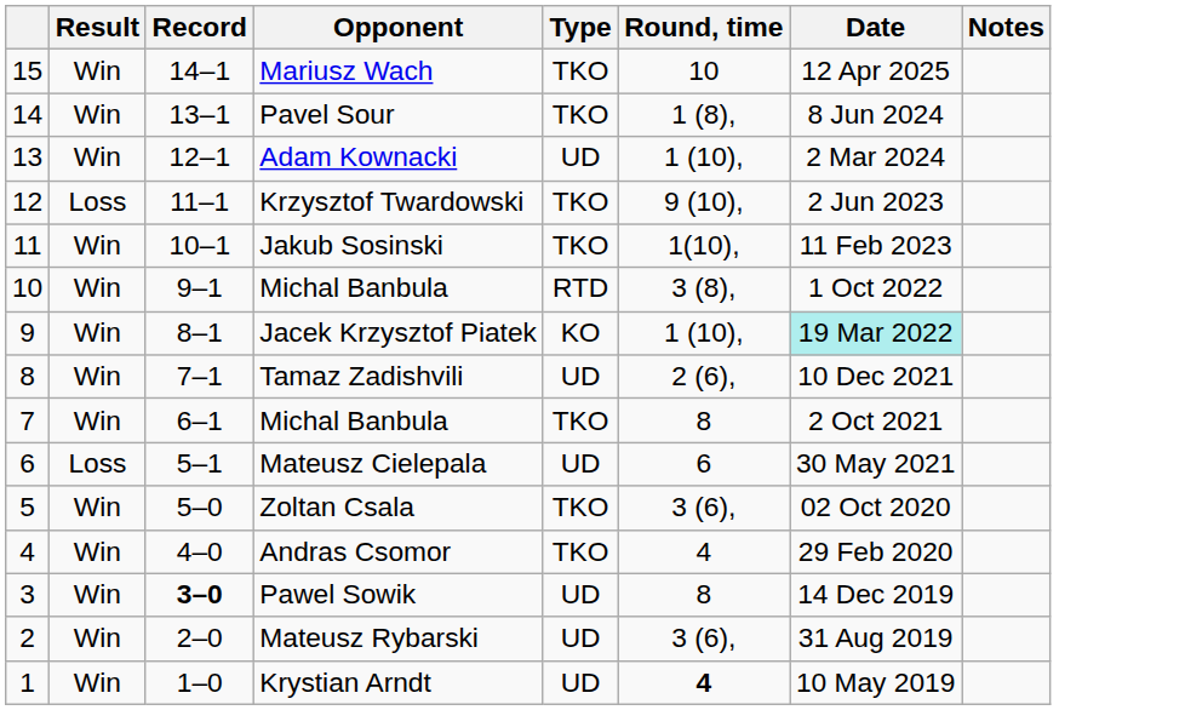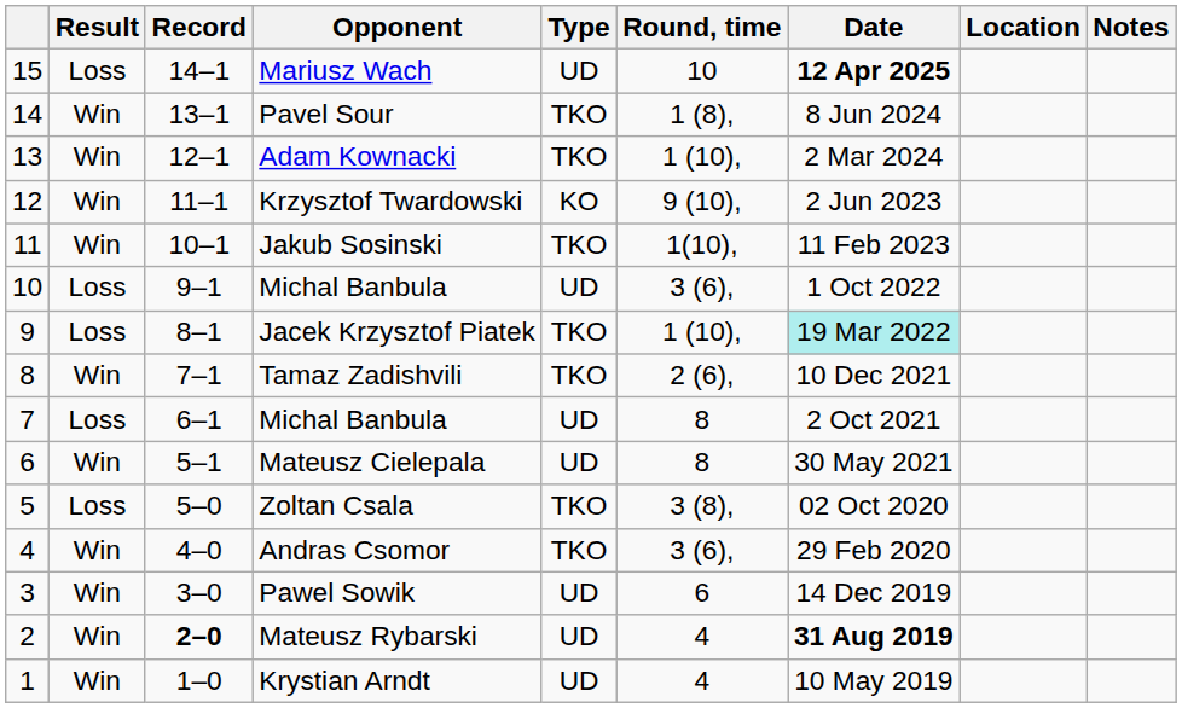+ column: Location
Mariusz Wach | Result: Win -> Loss
Mariusz Wach | Type: TKO -> UD
Mariusz Wach | Date: normal -> bold
Adam Kownacki | Type: UD -> TKO
Krzysztof Twardowski | Result: Loss -> Win
Krzysztof Twardowski | Type: TKO -> KO
10 / Michal Banbula | Result: Win -> Loss
10 / Michal Banbula | Type: RTD -> UD
10 / Michal Banbula | Round, time: 3 (8), -> 3 (6),
Jacek Krzysztof Piatek | Result: Win -> Loss
Jacek Krzysztof Piatek | Type: KO -> TKO
Tamaz Zadishvili | Type: UD -> TKO
7 / Michal Banbula | Result: Win -> Loss
7 / Michal Banbula | Type: TKO -> UD
Mateusz Cielepala | Result: Loss -> Win
Mateusz Cielepala | Round, time: 6 -> 8
Zoltan Csala | Result: Win -> Loss
Zoltan Csala | Round, time: 3 (6), -> 3 (8),
Andras Csomor | Round, time: 4 -> 3 (6),
Pawel Sowik | Record: bold -> normal
Pawel Sowik | Round, time: 8 -> 6
Mateusz Rybarski | Record: normal -> bold
Mateusz Rybarski | Round, time: 3 (6), -> 4
Mateusz Rybarski | Date: normal -> bold
Krystian Arndt | Round, time: bold -> normal
